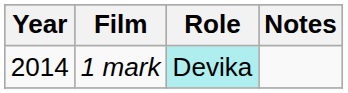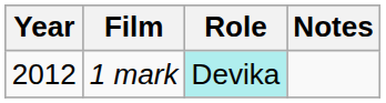1 mark | Year: 2014 -> 2012
